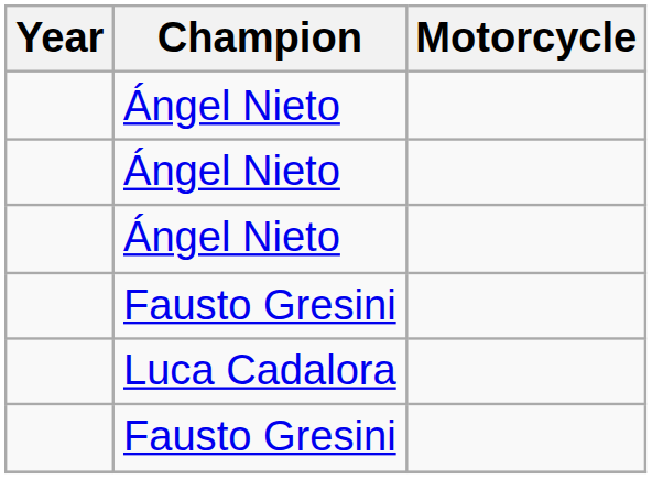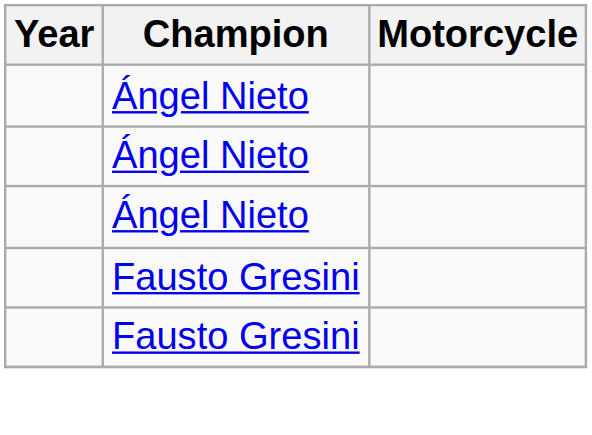- row: Luca Cadalora
